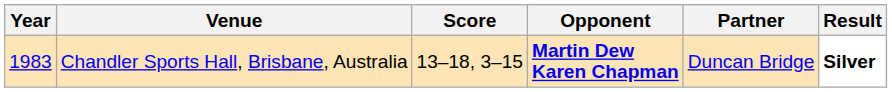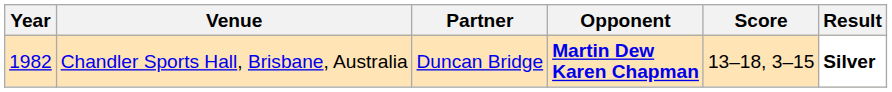columns swapped: Partner <-> Score
Chandler Sports Hall, Brisbane, Australia | Year: 1983 -> 1982
